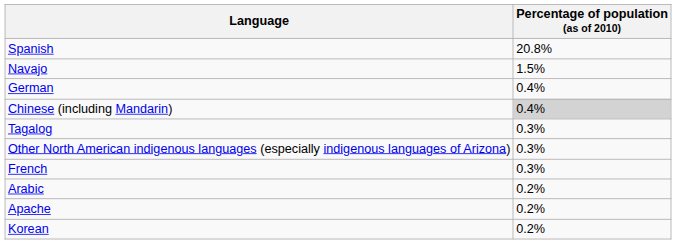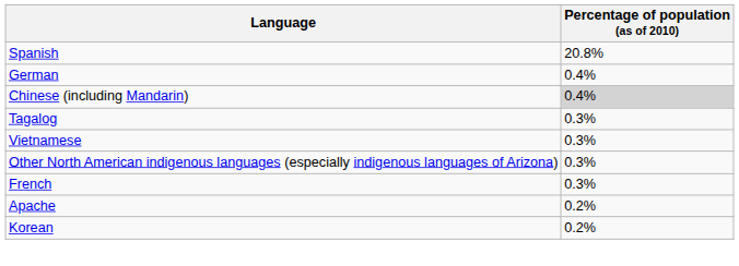- row: Navajo | 1.5%
+ row: Vietnamese | 0.3%
- row: Arabic | 0.2%
